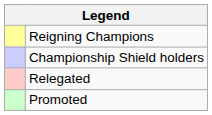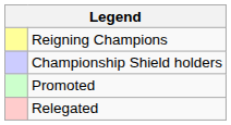rows swapped: Promoted <-> Relegated
